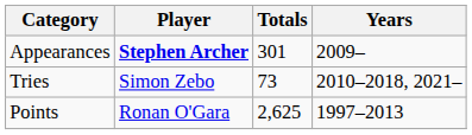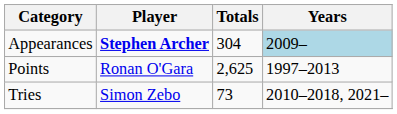Appearances | Totals: 301 -> 304
Appearances | Years: no background -> lightblue background
rows swapped: Points <-> Tries
